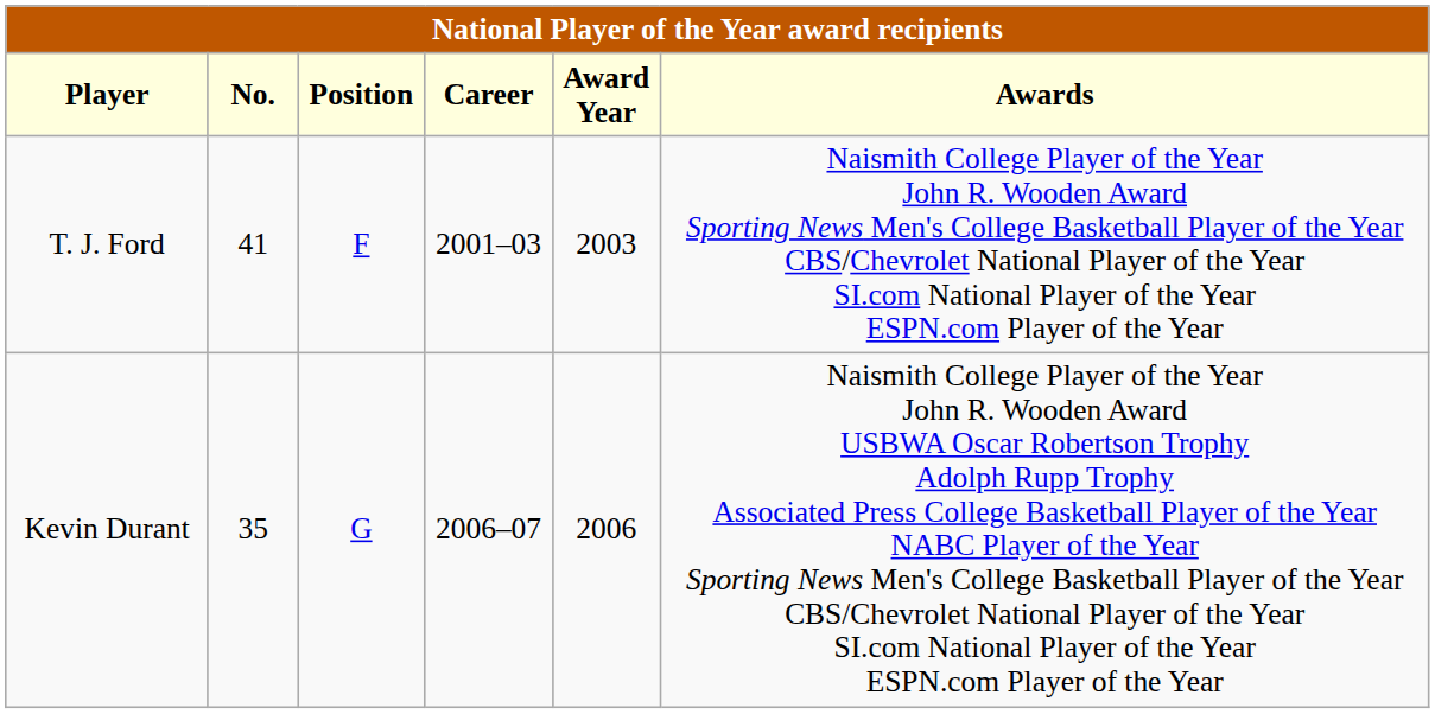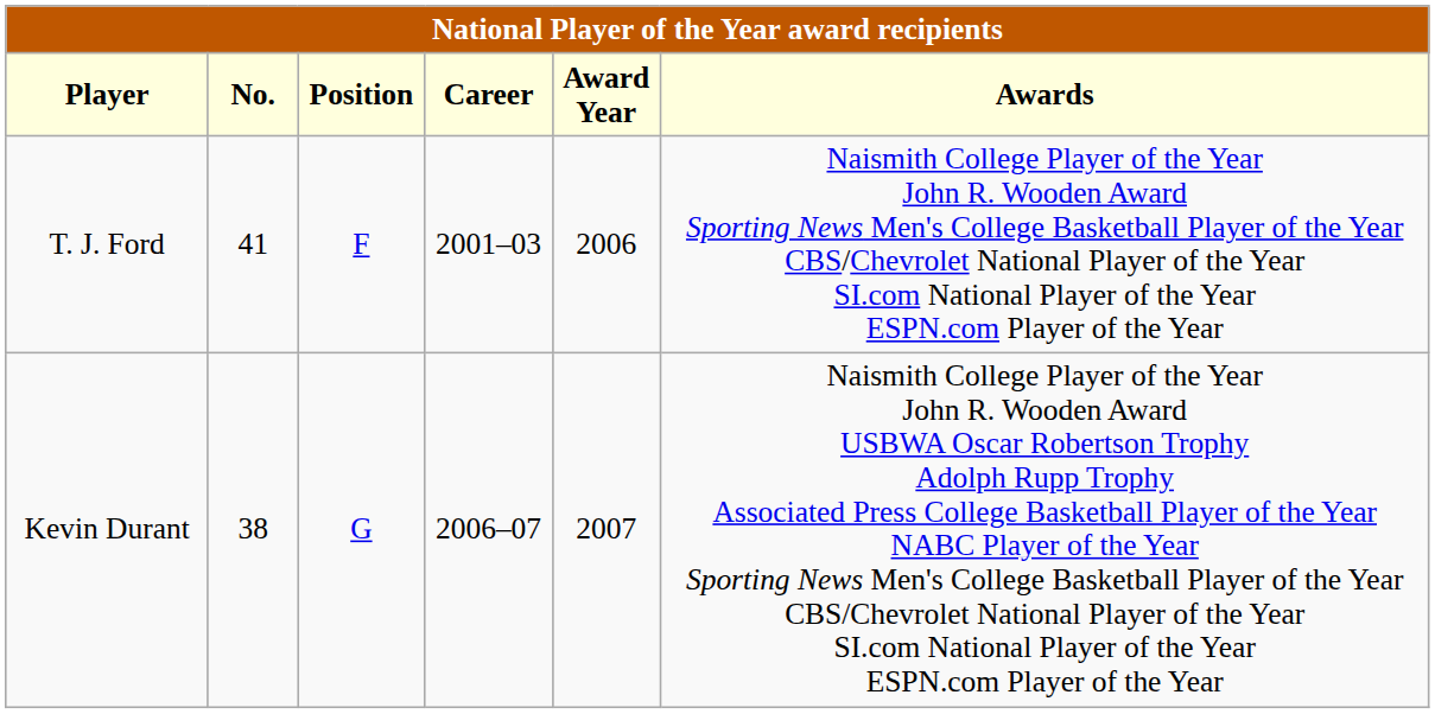T. J. Ford | Award Year: 2003 -> 2006
Kevin Durant | No.: 35 -> 38
Kevin Durant | Award Year: 2006 -> 2007
